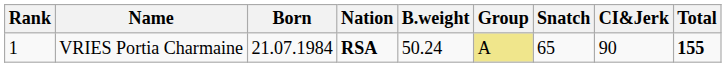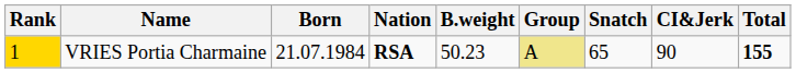VRIES Portia Charmaine | Rank: no background -> gold background
VRIES Portia Charmaine | B.weight: 50.24 -> 50.23
